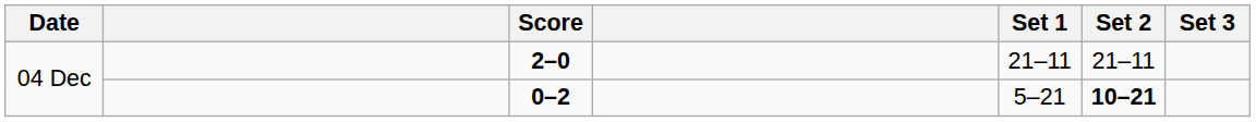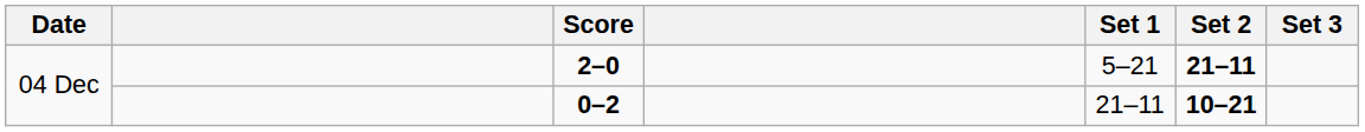2–0 | Set 1: 21–11 -> 5–21
2–0 | Set 2: normal -> bold
0–2 | Set 1: 5–21 -> 21–11
